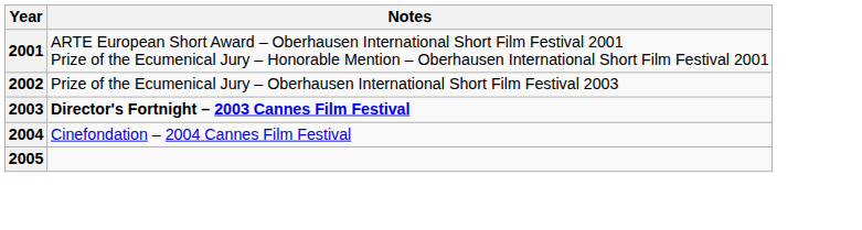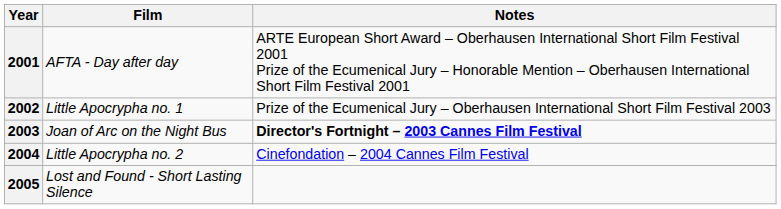+ column: Film | AFTA - Day after day | Little Apocrypha no. 1 | Joan of Arc on the Night Bus | Little Apocrypha no. 2 | Lost and Found - Short Lasting Silence
